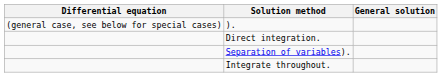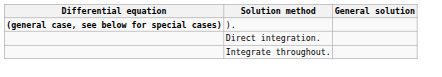). | Differential equation: normal -> bold
- row: Separation of variables).
